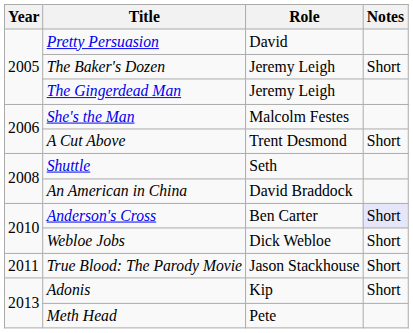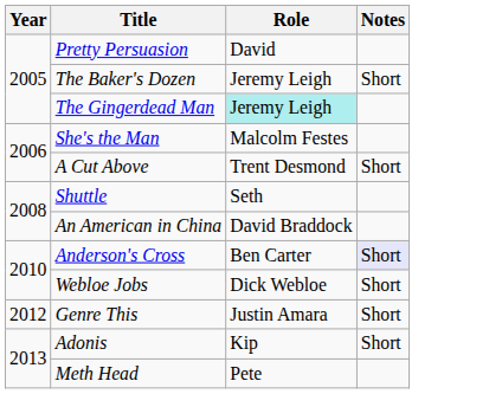The Gingerdead Man | Role: no background -> paleturquoise background
- row: 2011 | True Blood: The Parody Movie | Jason Stackhouse | Short
+ row: 2012 | Genre This | Justin Amara | Short
